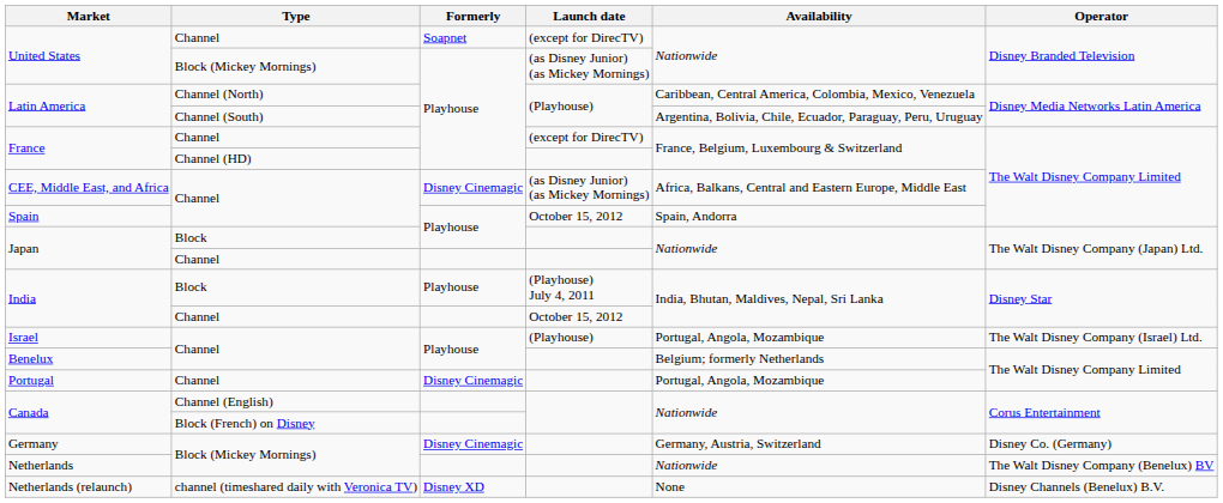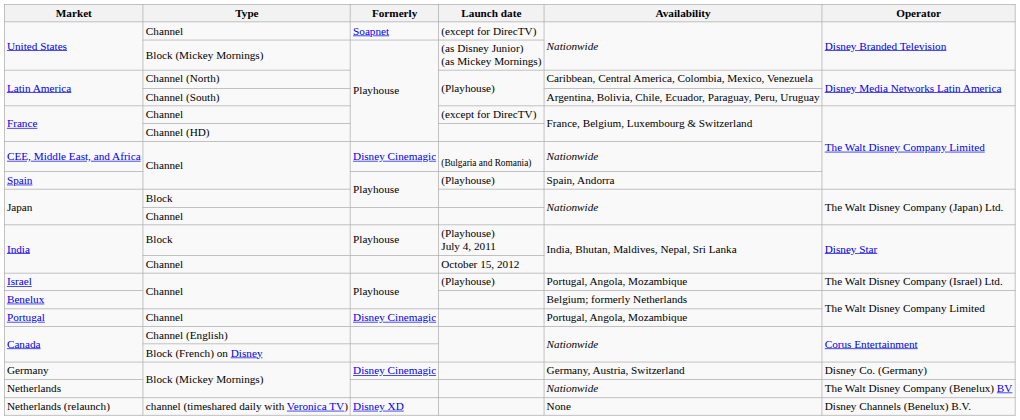CEE, Middle East, and Africa | Launch date: (as Disney Junior) (as Mickey Mornings) -> (Bulgaria and Romania)
CEE, Middle East, and Africa | Availability: Africa, Balkans, Central and Eastern Europe, Middle East -> Nationwide
Spain | Launch date: October 15, 2012 -> (Playhouse)
